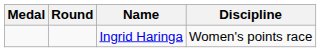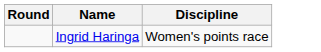- column: Medal
